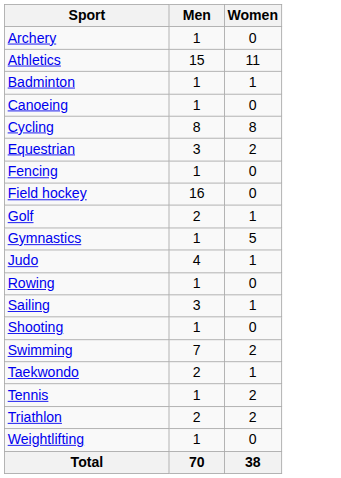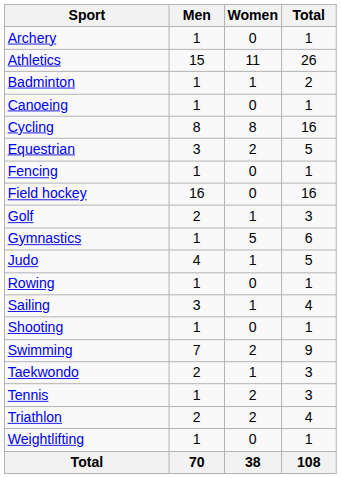+ column: Total | 1 | 26 | 2 | 1 | 16 | 5 | 1 | 16 | 3 | 6 | 5 | 1 | 4 | 1 | 9 | 3 | 3 | 4 | 1 | 108
